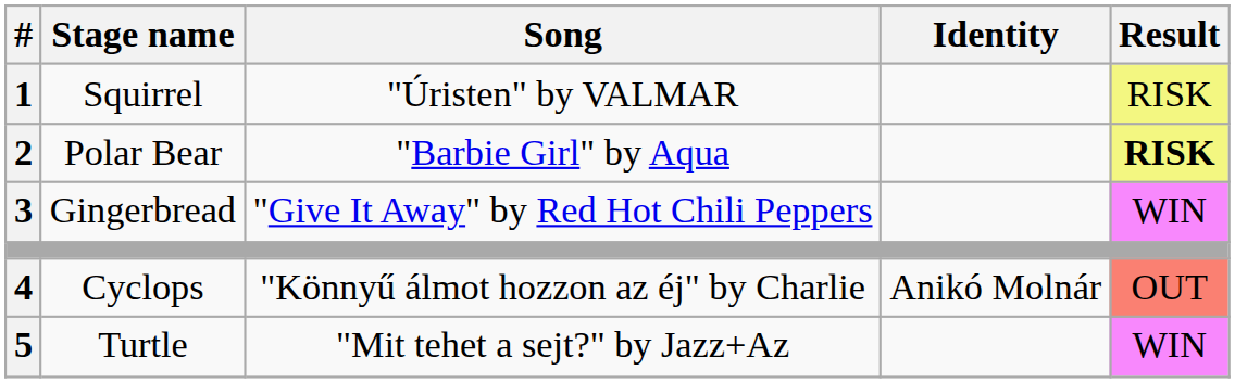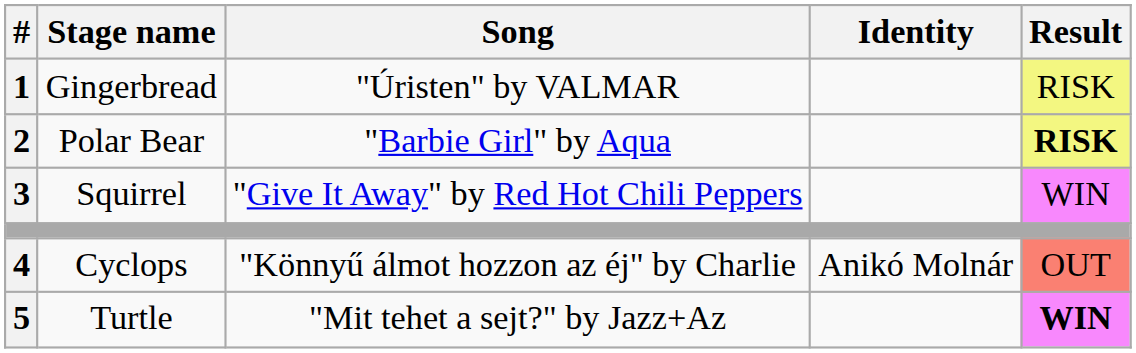1 | Stage name: Squirrel -> Gingerbread
3 | Stage name: Gingerbread -> Squirrel
5 | Result: normal -> bold
